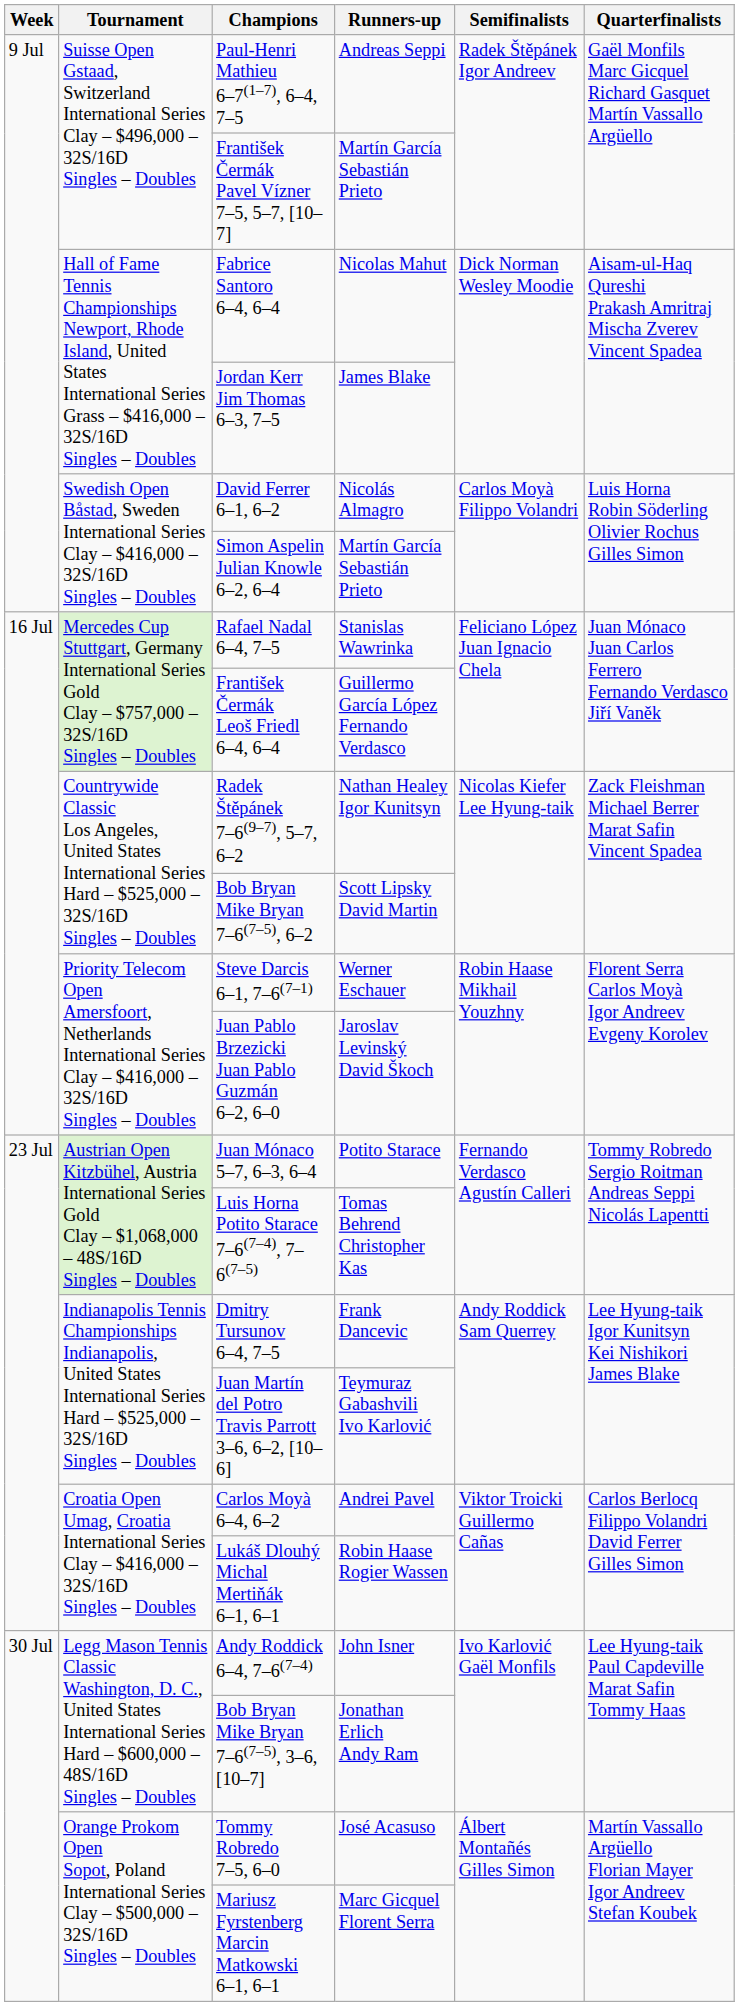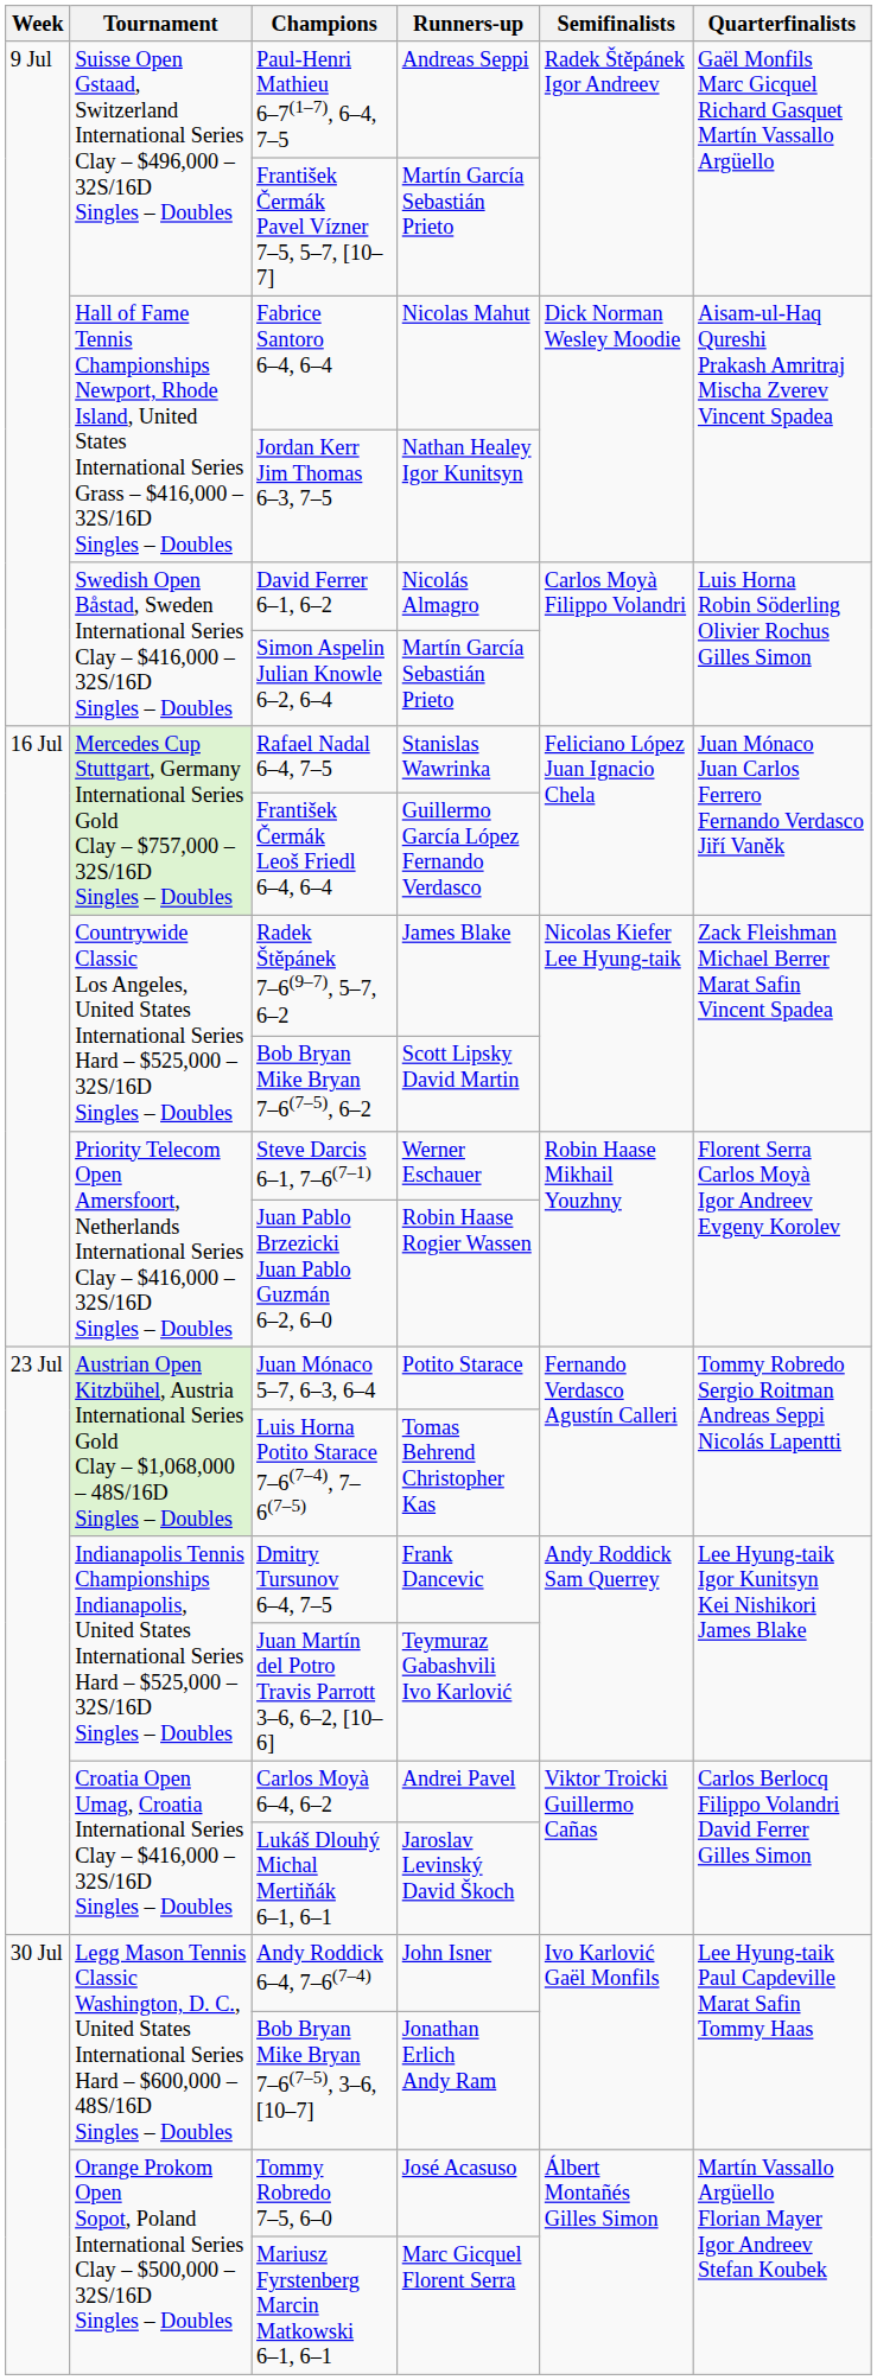Jordan Kerr Jim Thomas 6–3, 7–5 | Runners-up: James Blake -> Nathan Healey Igor Kunitsyn
Radek Štěpánek 7–6(9–7), 5–7, 6–2 | Runners-up: Nathan Healey Igor Kunitsyn -> James Blake
Juan Pablo Brzezicki Juan Pablo Guzmán 6–2, 6–0 | Runners-up: Jaroslav Levinský David Škoch -> Robin Haase Rogier Wassen
Lukáš Dlouhý Michal Mertiňák 6–1, 6–1 | Runners-up: Robin Haase Rogier Wassen -> Jaroslav Levinský David Škoch
